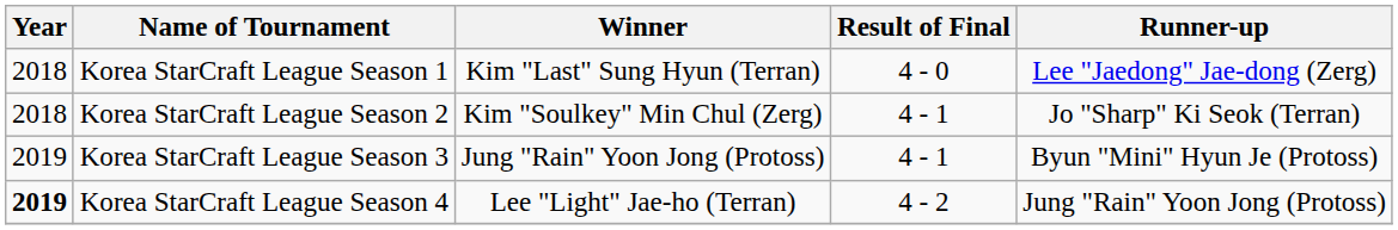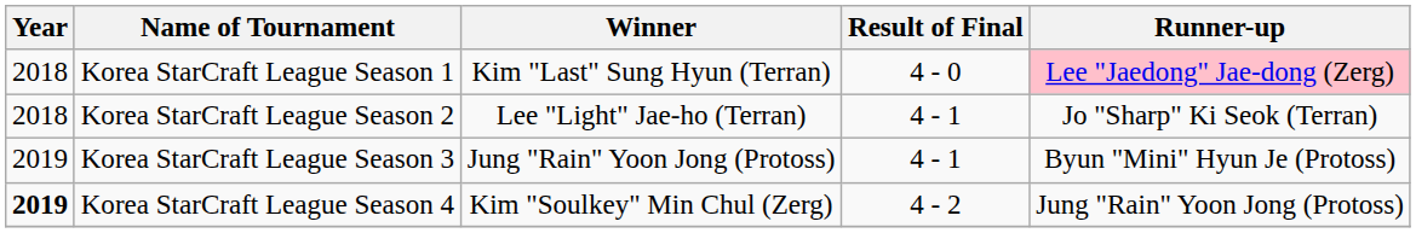Korea StarCraft League Season 1 | Runner-up: no background -> pink background
Korea StarCraft League Season 2 | Winner: Kim "Soulkey" Min Chul (Zerg) -> Lee "Light" Jae-ho (Terran)
Korea StarCraft League Season 4 | Winner: Lee "Light" Jae-ho (Terran) -> Kim "Soulkey" Min Chul (Zerg)
